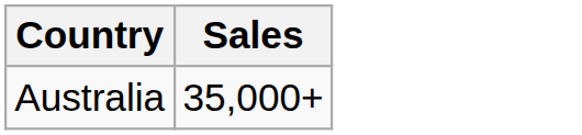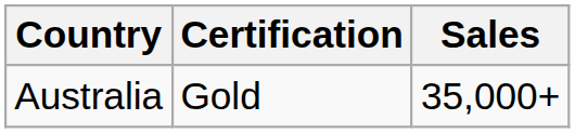+ column: Certification | Gold
